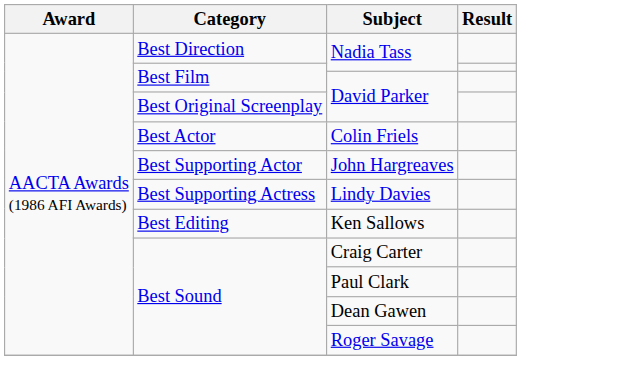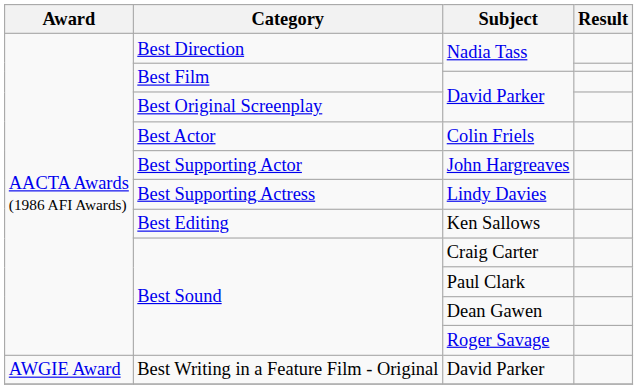+ row: AWGIE Award | Best Writing in a Feature Film - Original | David Parker
